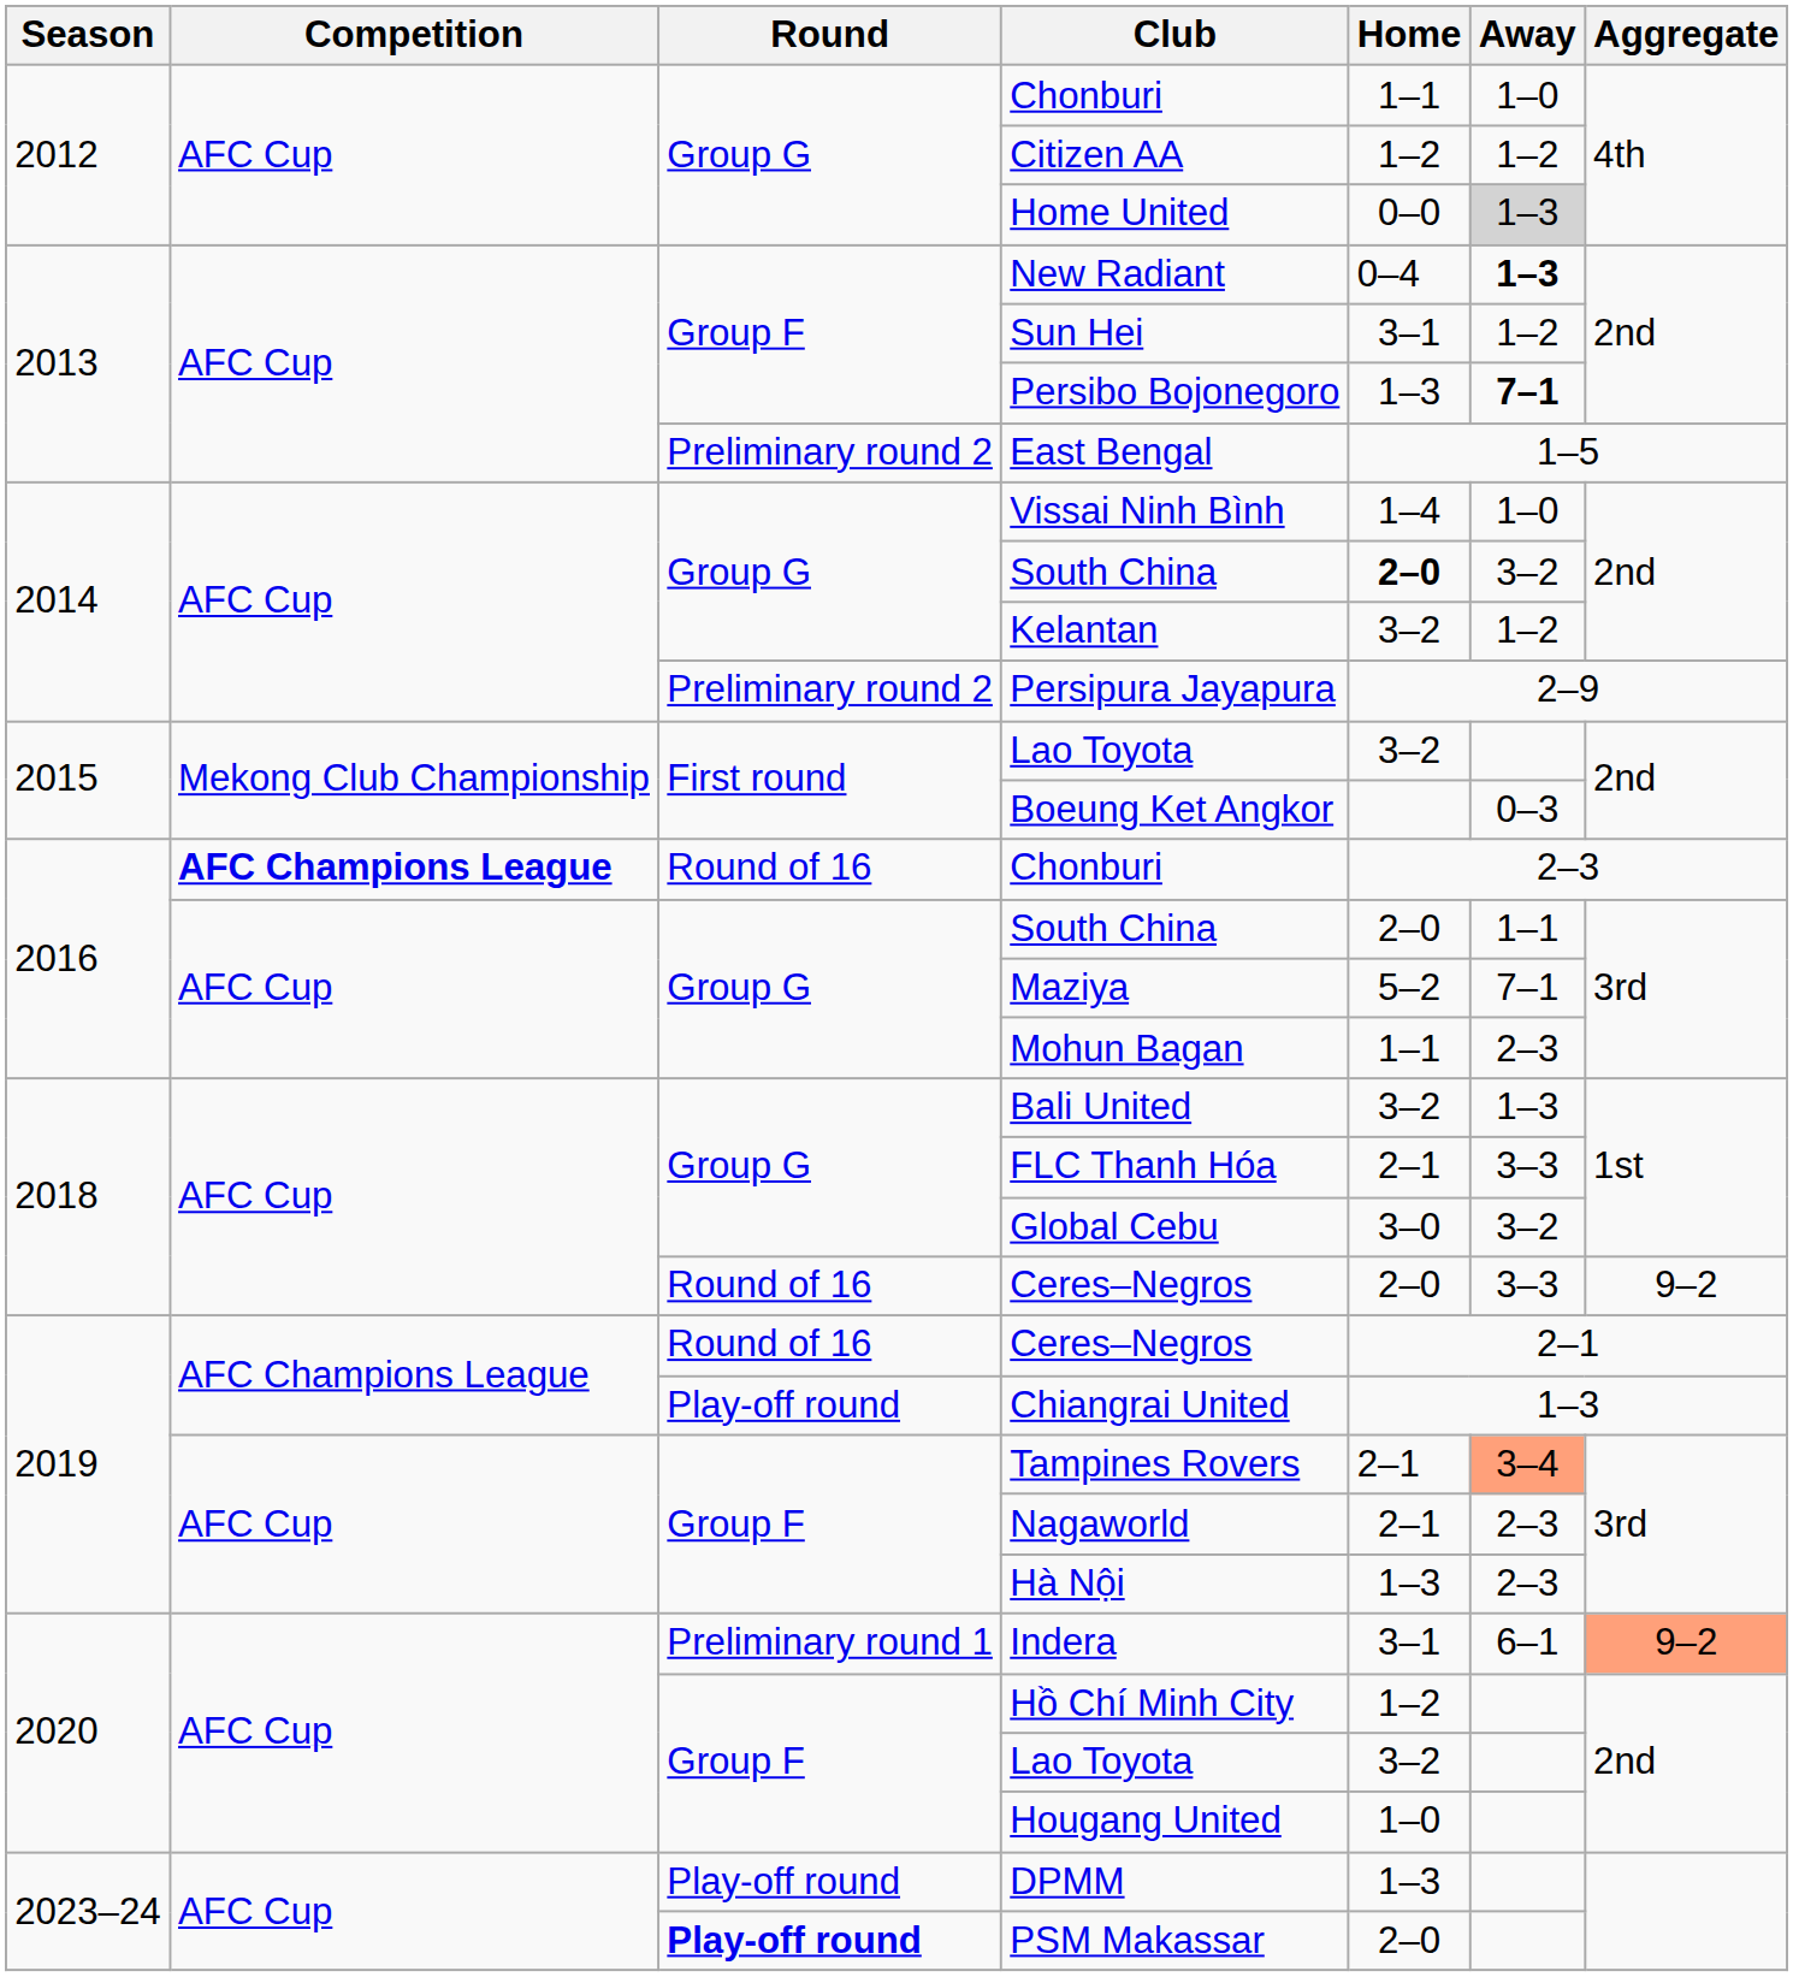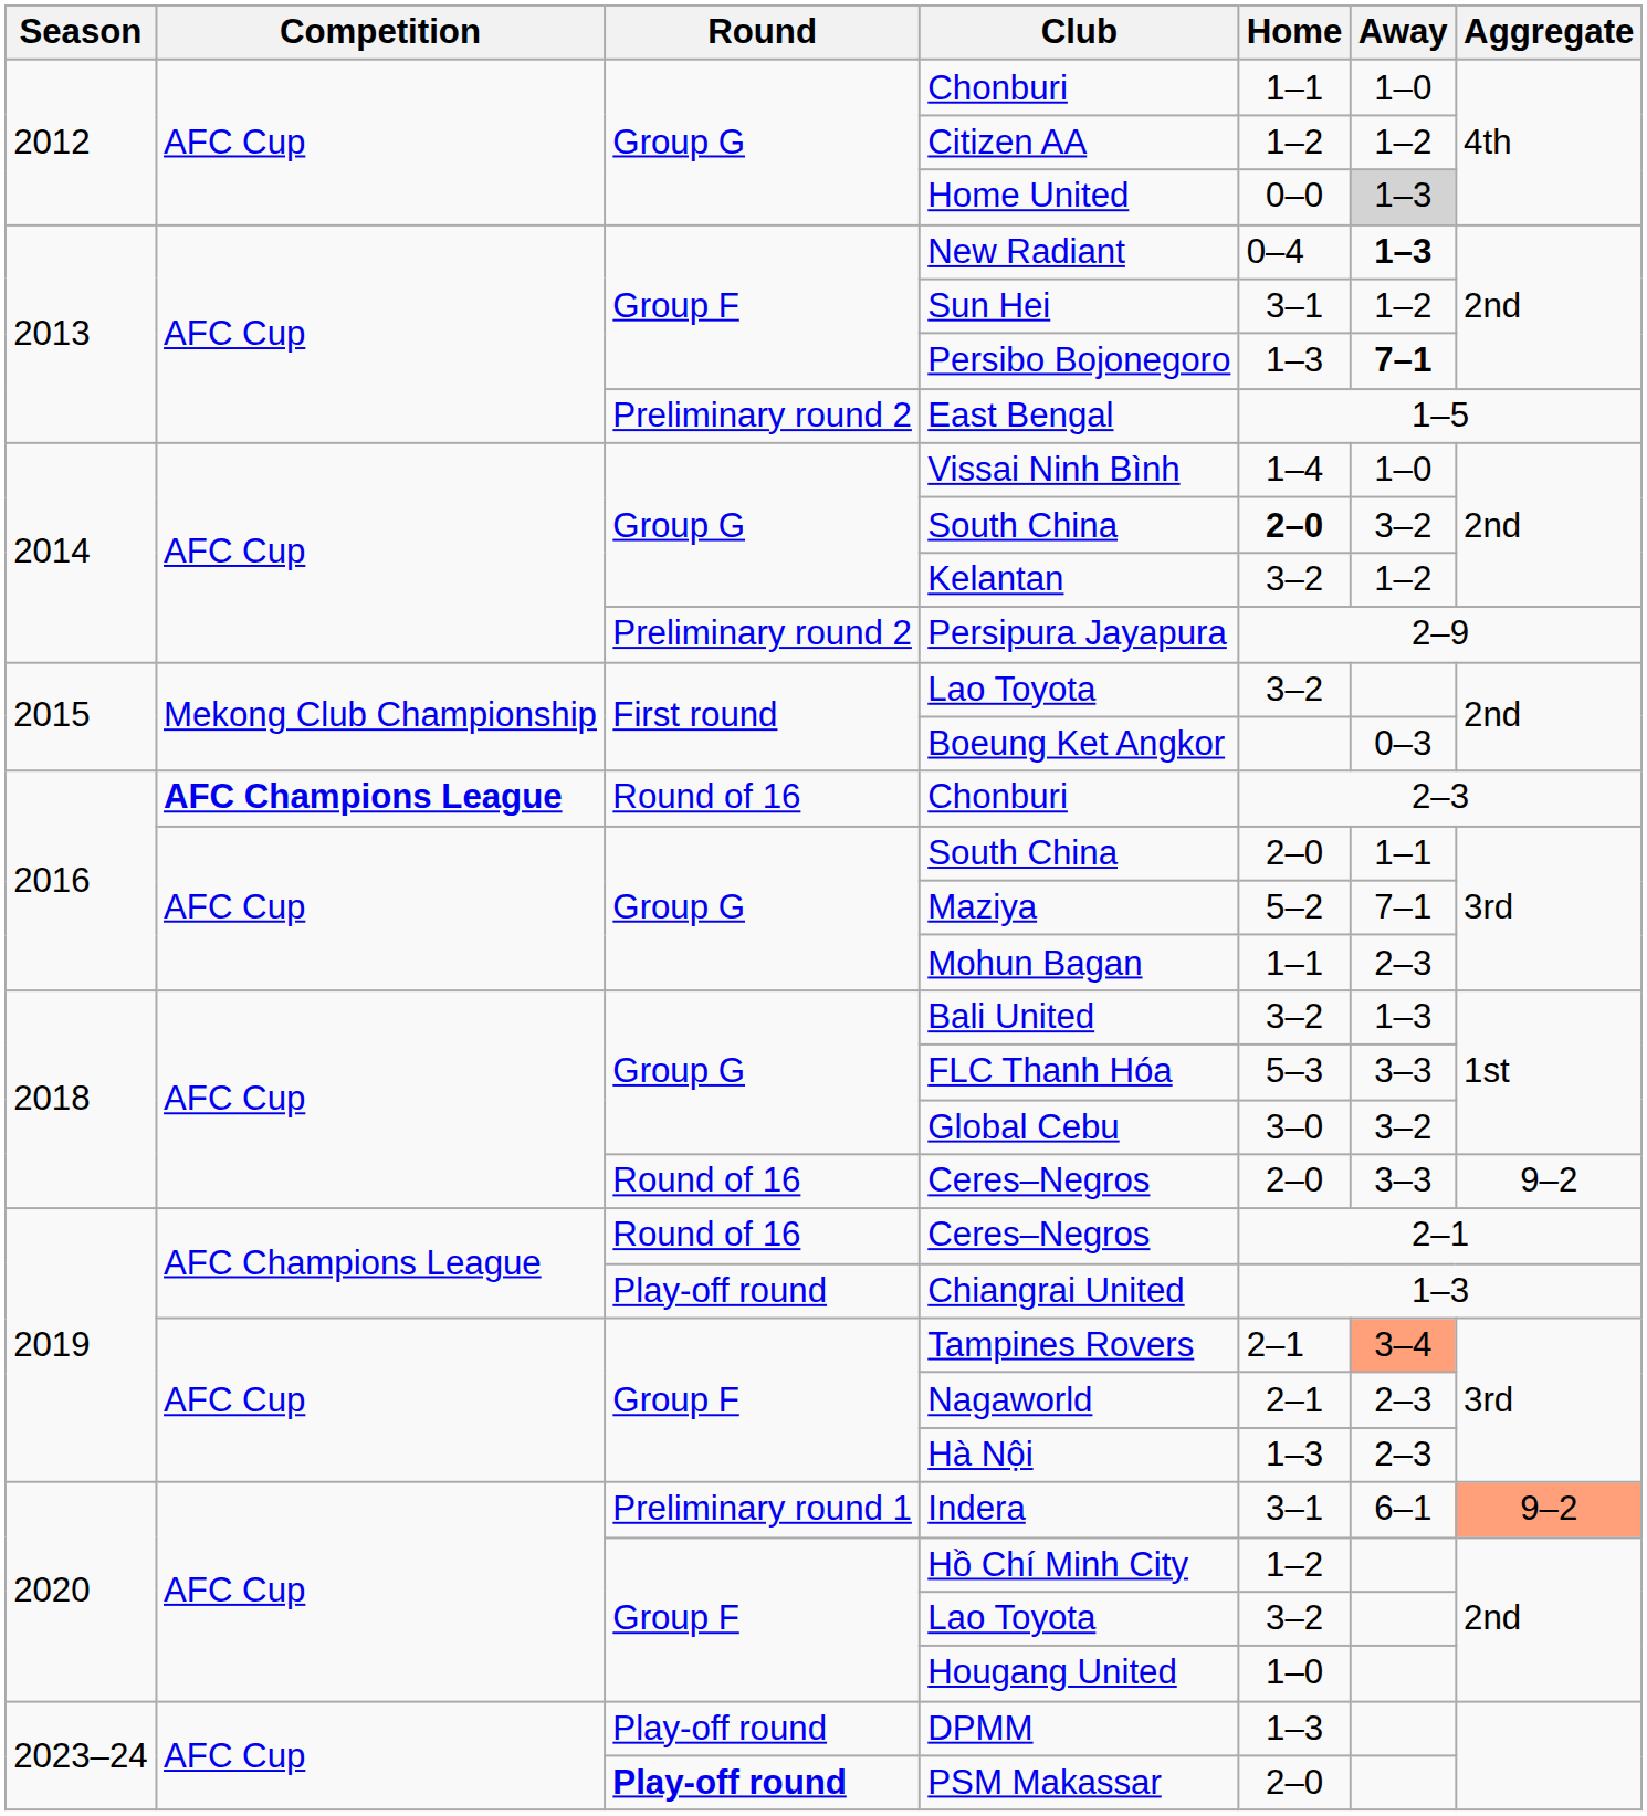FLC Thanh Hóa | Home: 2–1 -> 5–3
